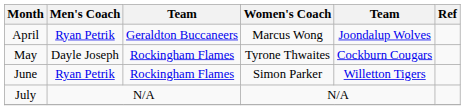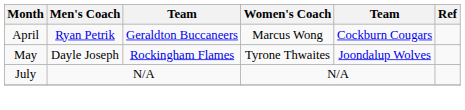April | column 5: Joondalup Wolves -> Cockburn Cougars
May | column 5: Cockburn Cougars -> Joondalup Wolves
- row: June | Ryan Petrik | Rockingham Flames | Simon Parker | Willetton Tigers
